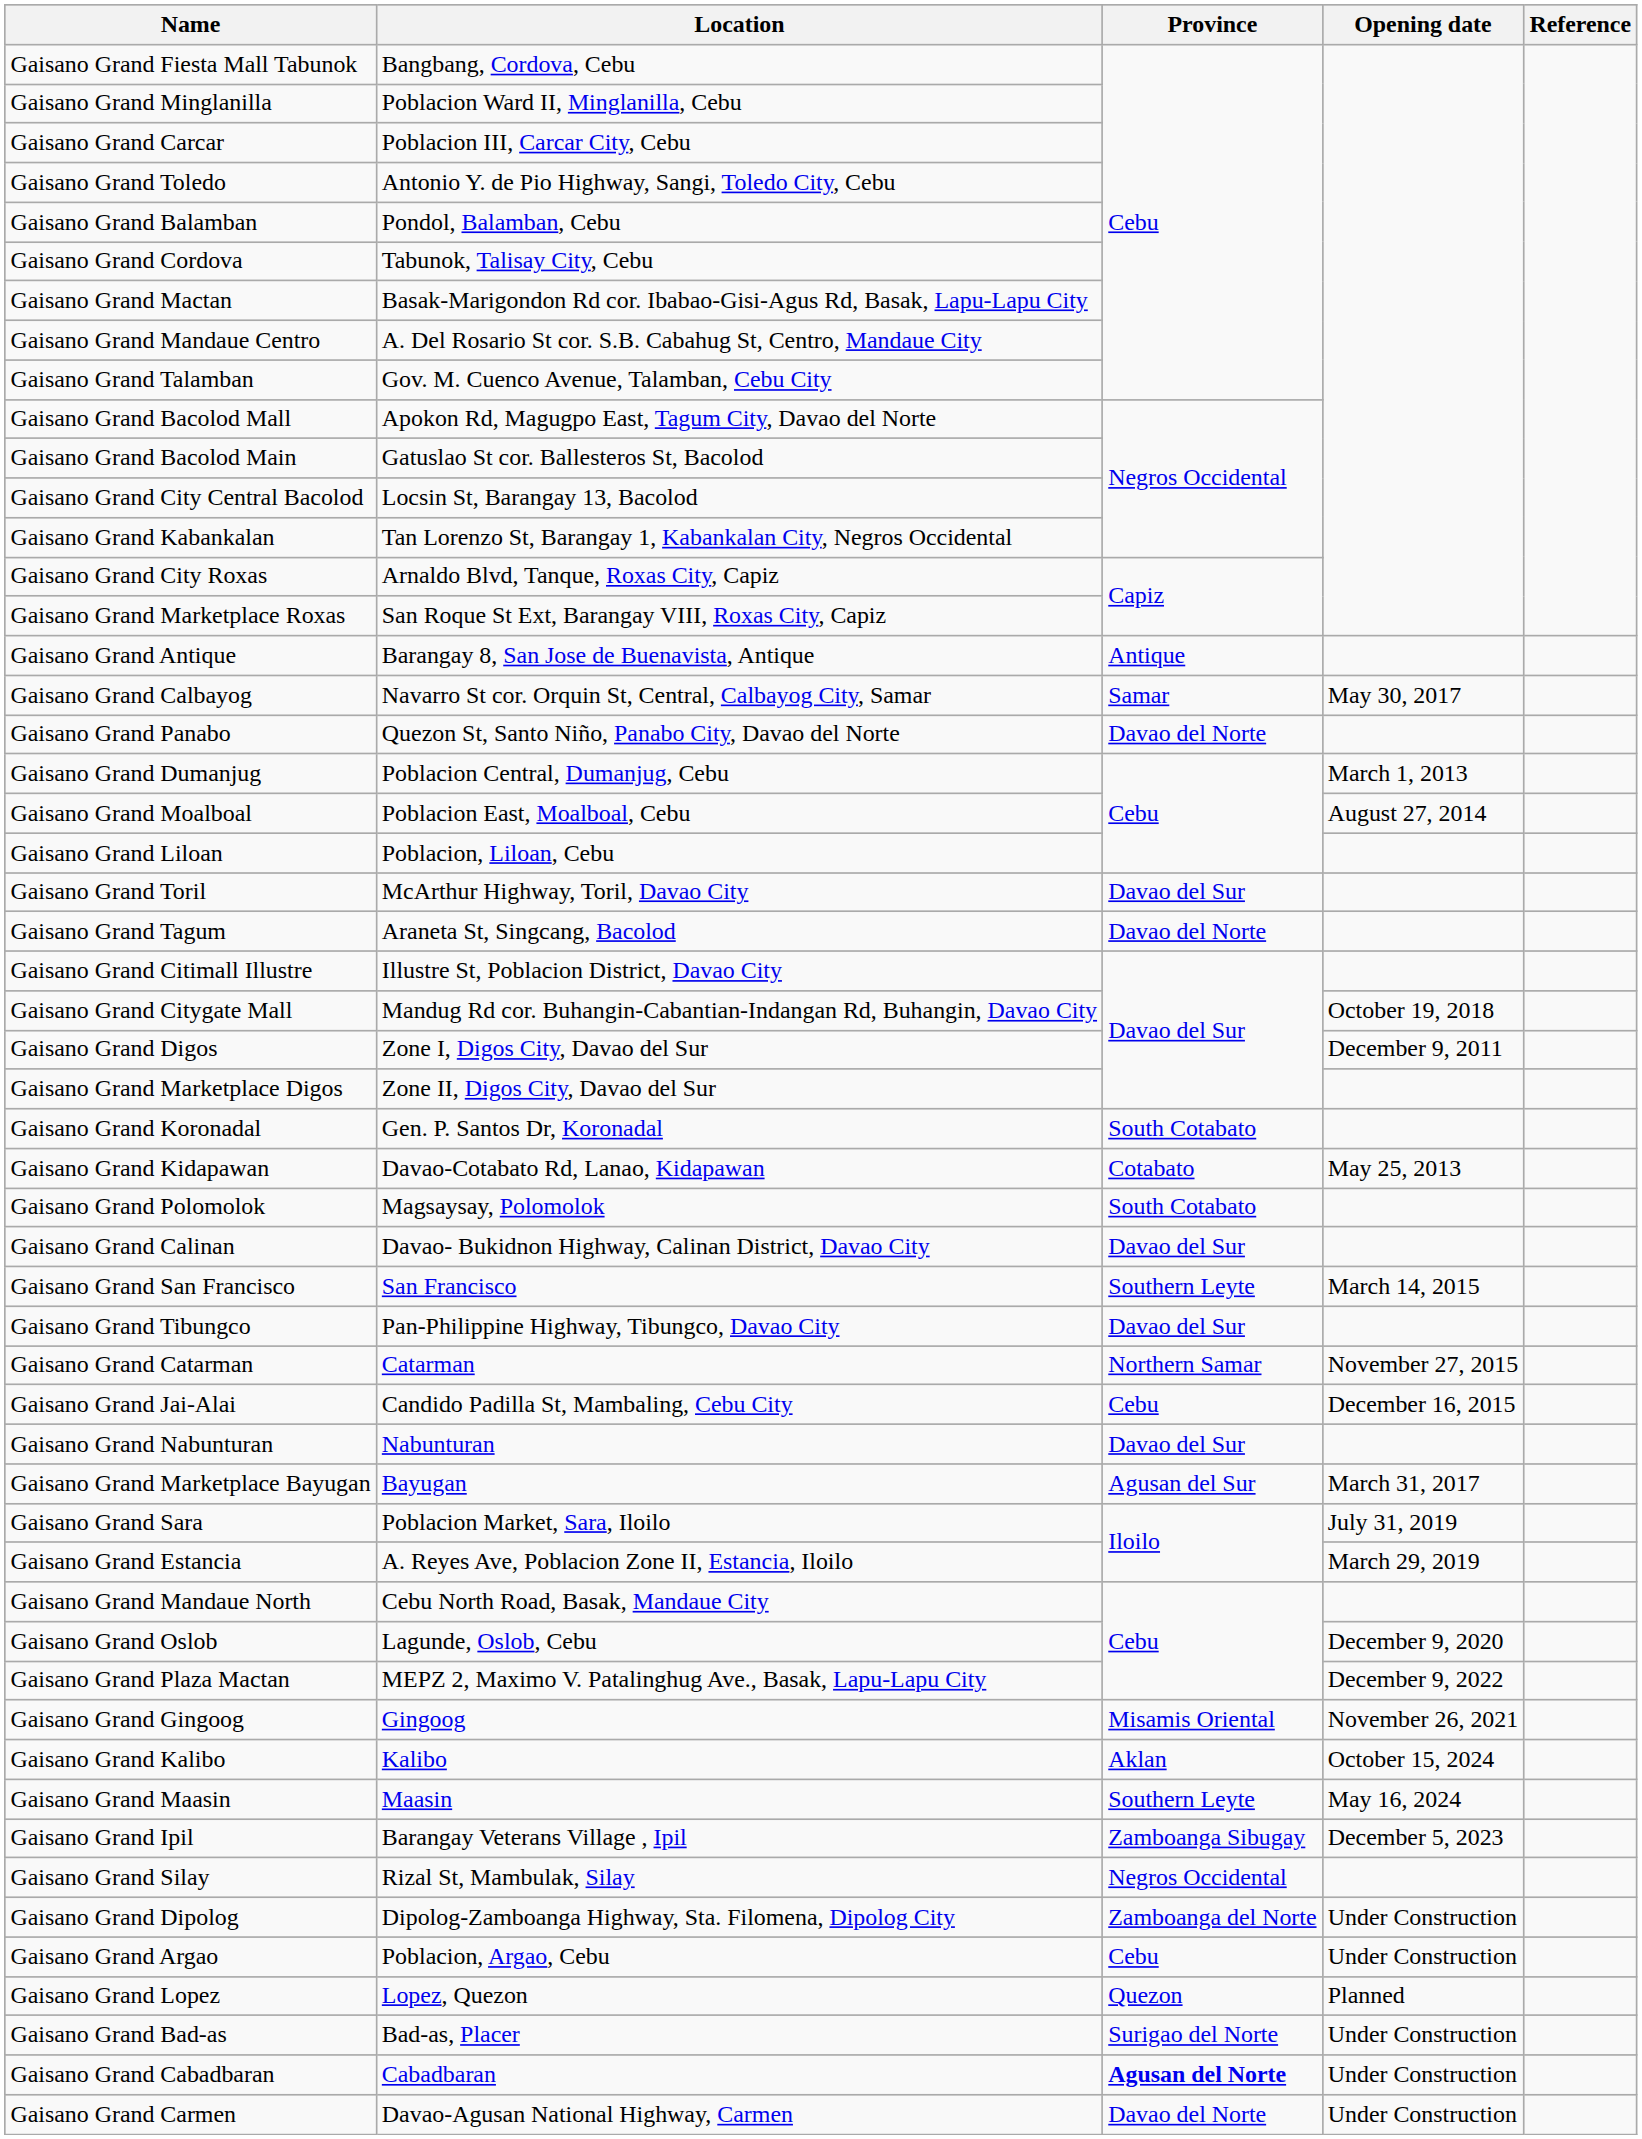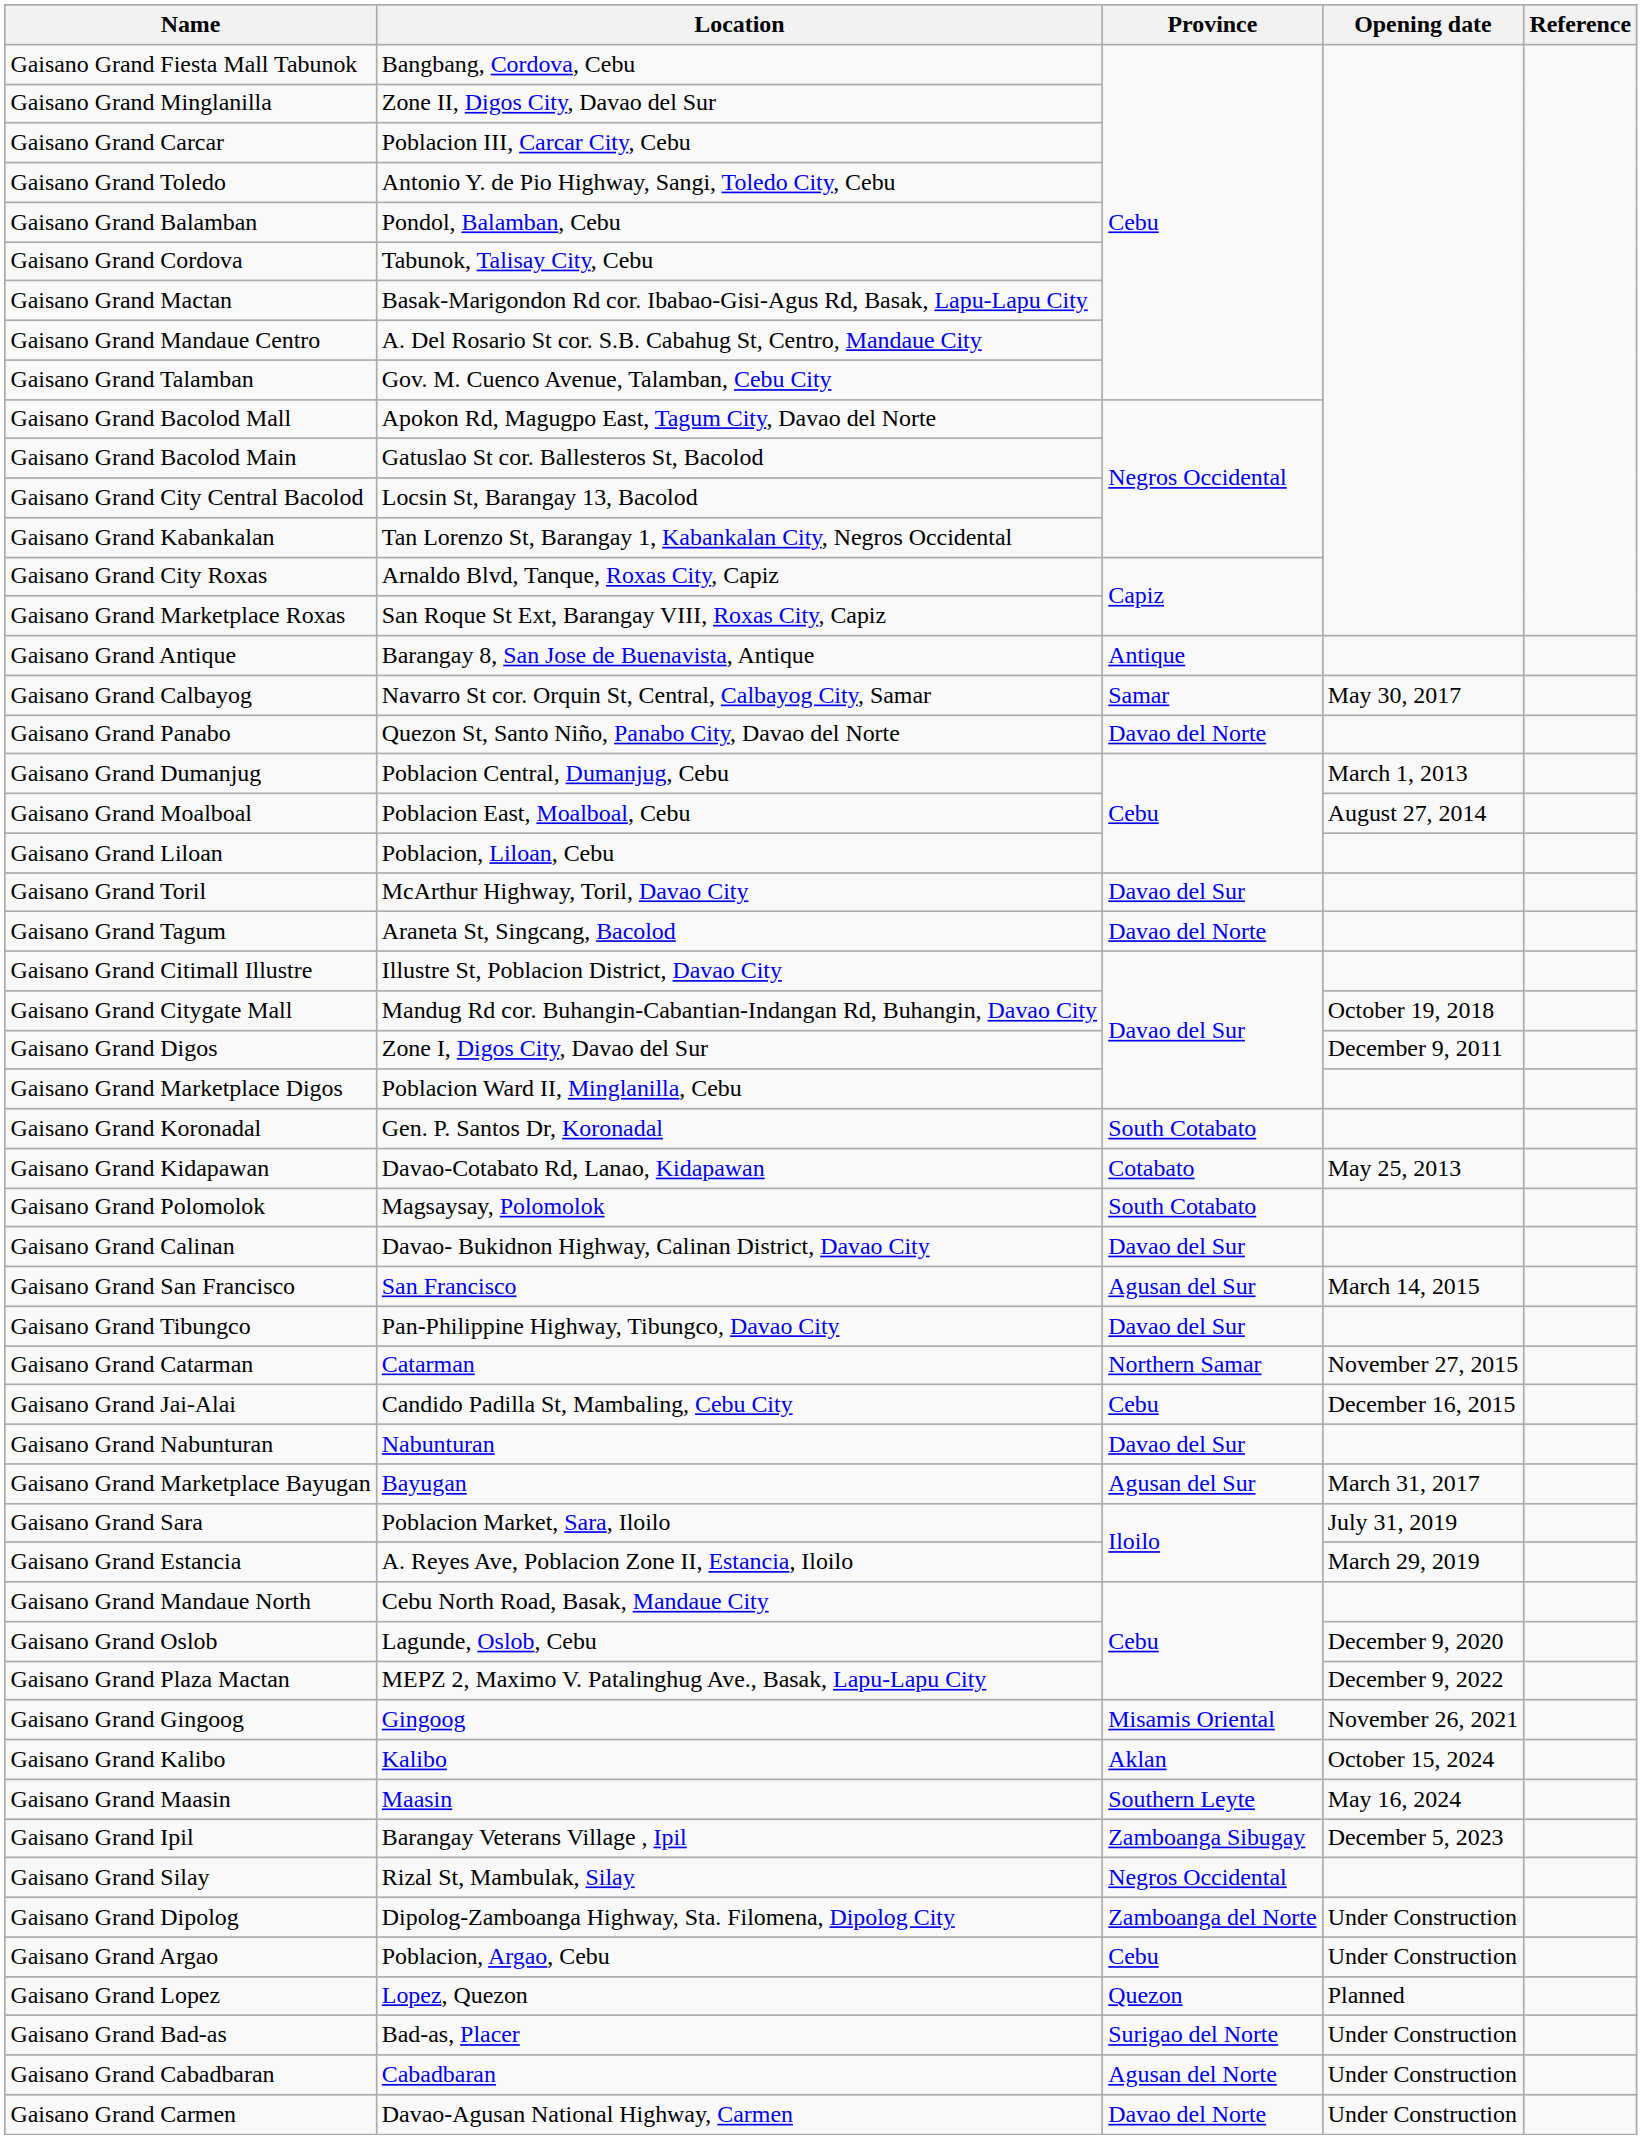Gaisano Grand Minglanilla | Location: Poblacion Ward II, Minglanilla, Cebu -> Zone II, Digos City, Davao del Sur
Gaisano Grand Marketplace Digos | Location: Zone II, Digos City, Davao del Sur -> Poblacion Ward II, Minglanilla, Cebu
Gaisano Grand San Francisco | Province: Southern Leyte -> Agusan del Sur
Gaisano Grand Cabadbaran | Province: bold -> normal
